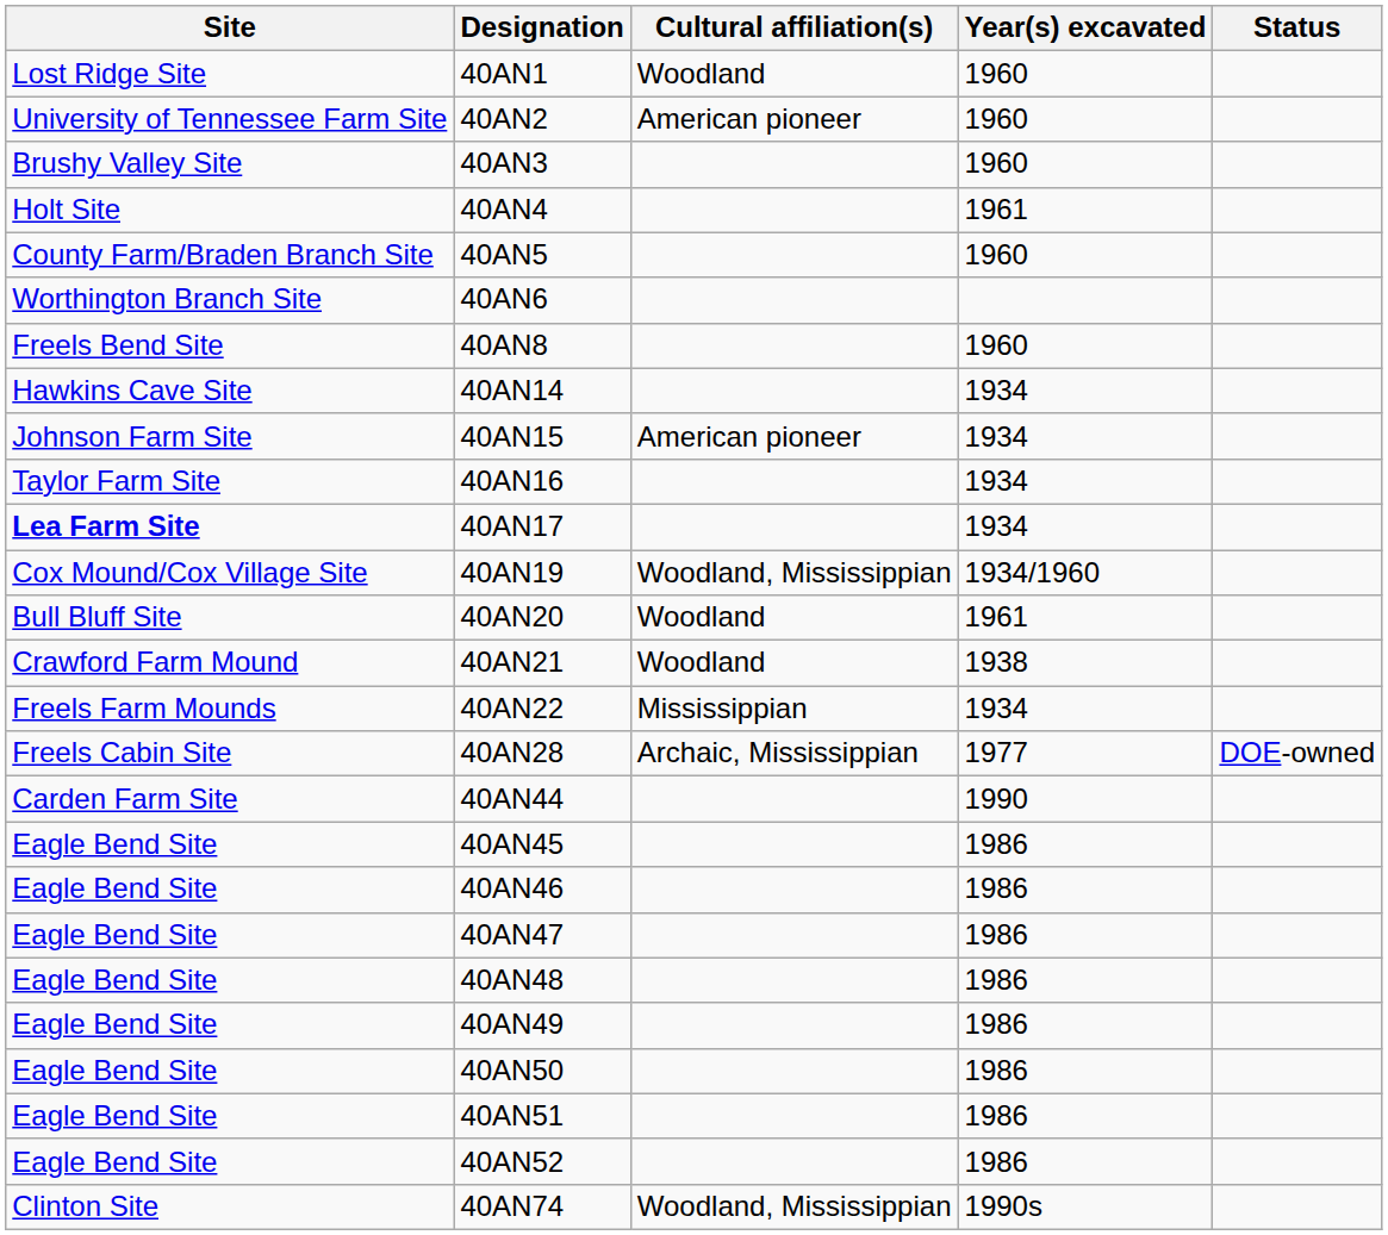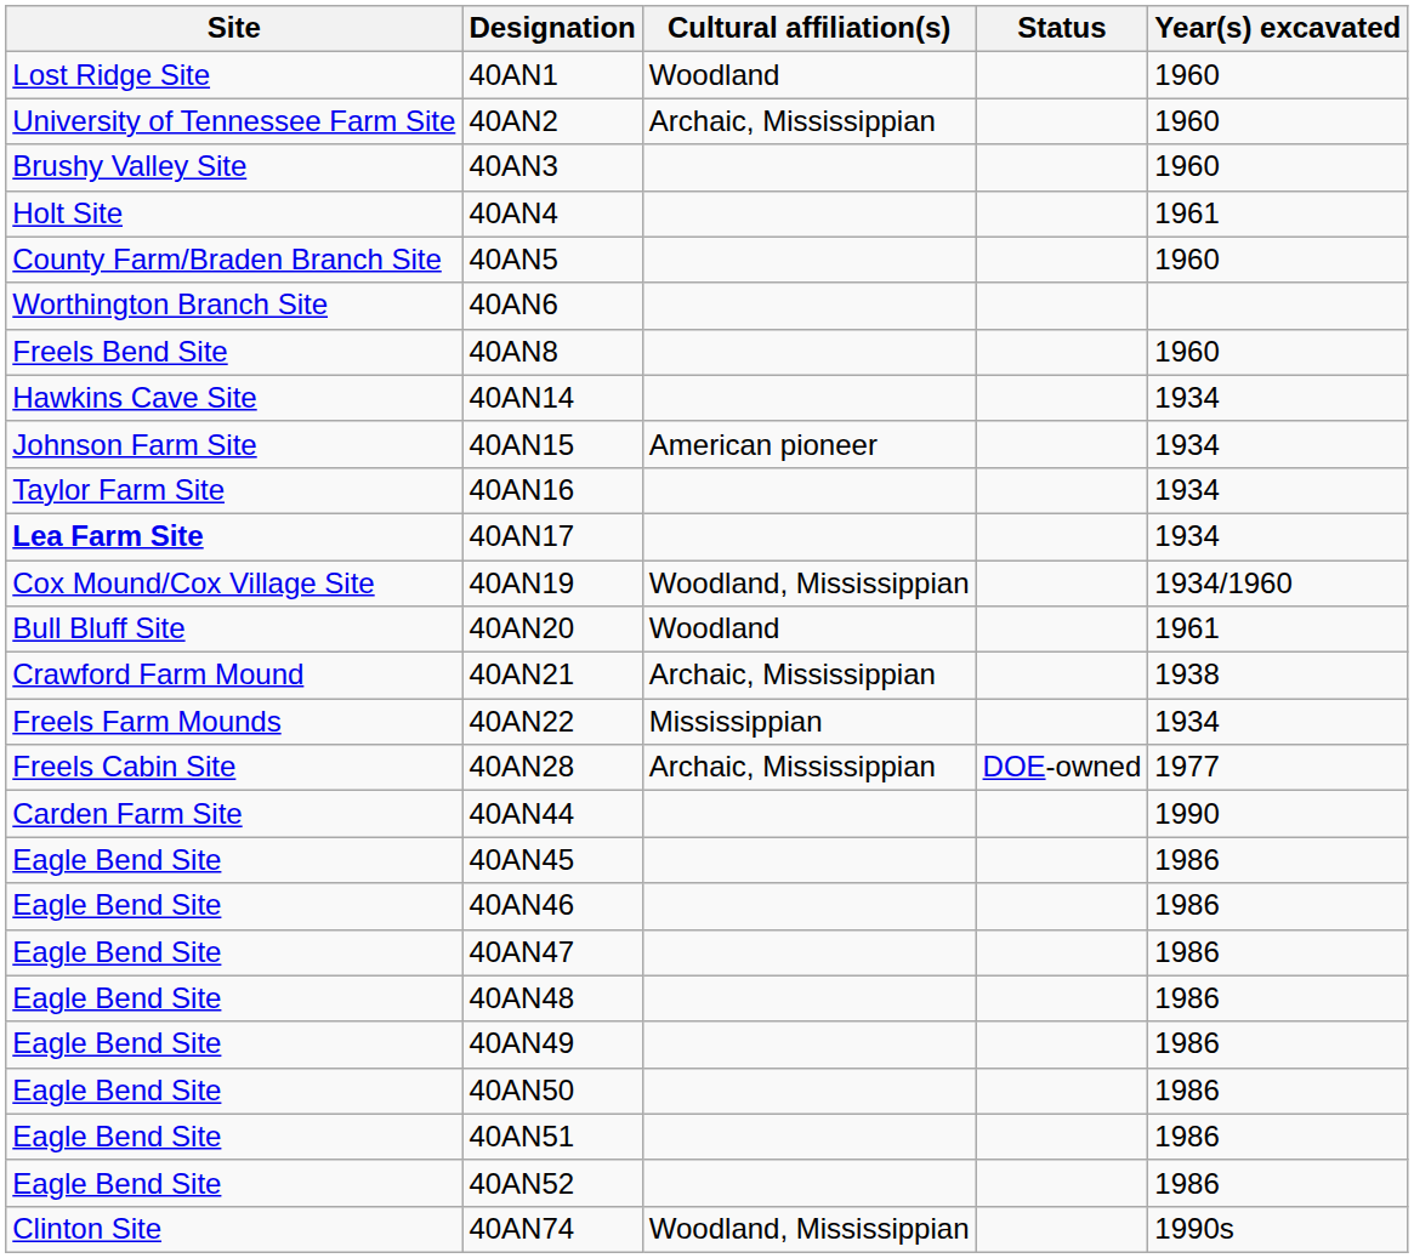columns swapped: Year(s) excavated <-> Status
40AN2 | Cultural affiliation(s): American pioneer -> Archaic, Mississippian
40AN21 | Cultural affiliation(s): Woodland -> Archaic, Mississippian
